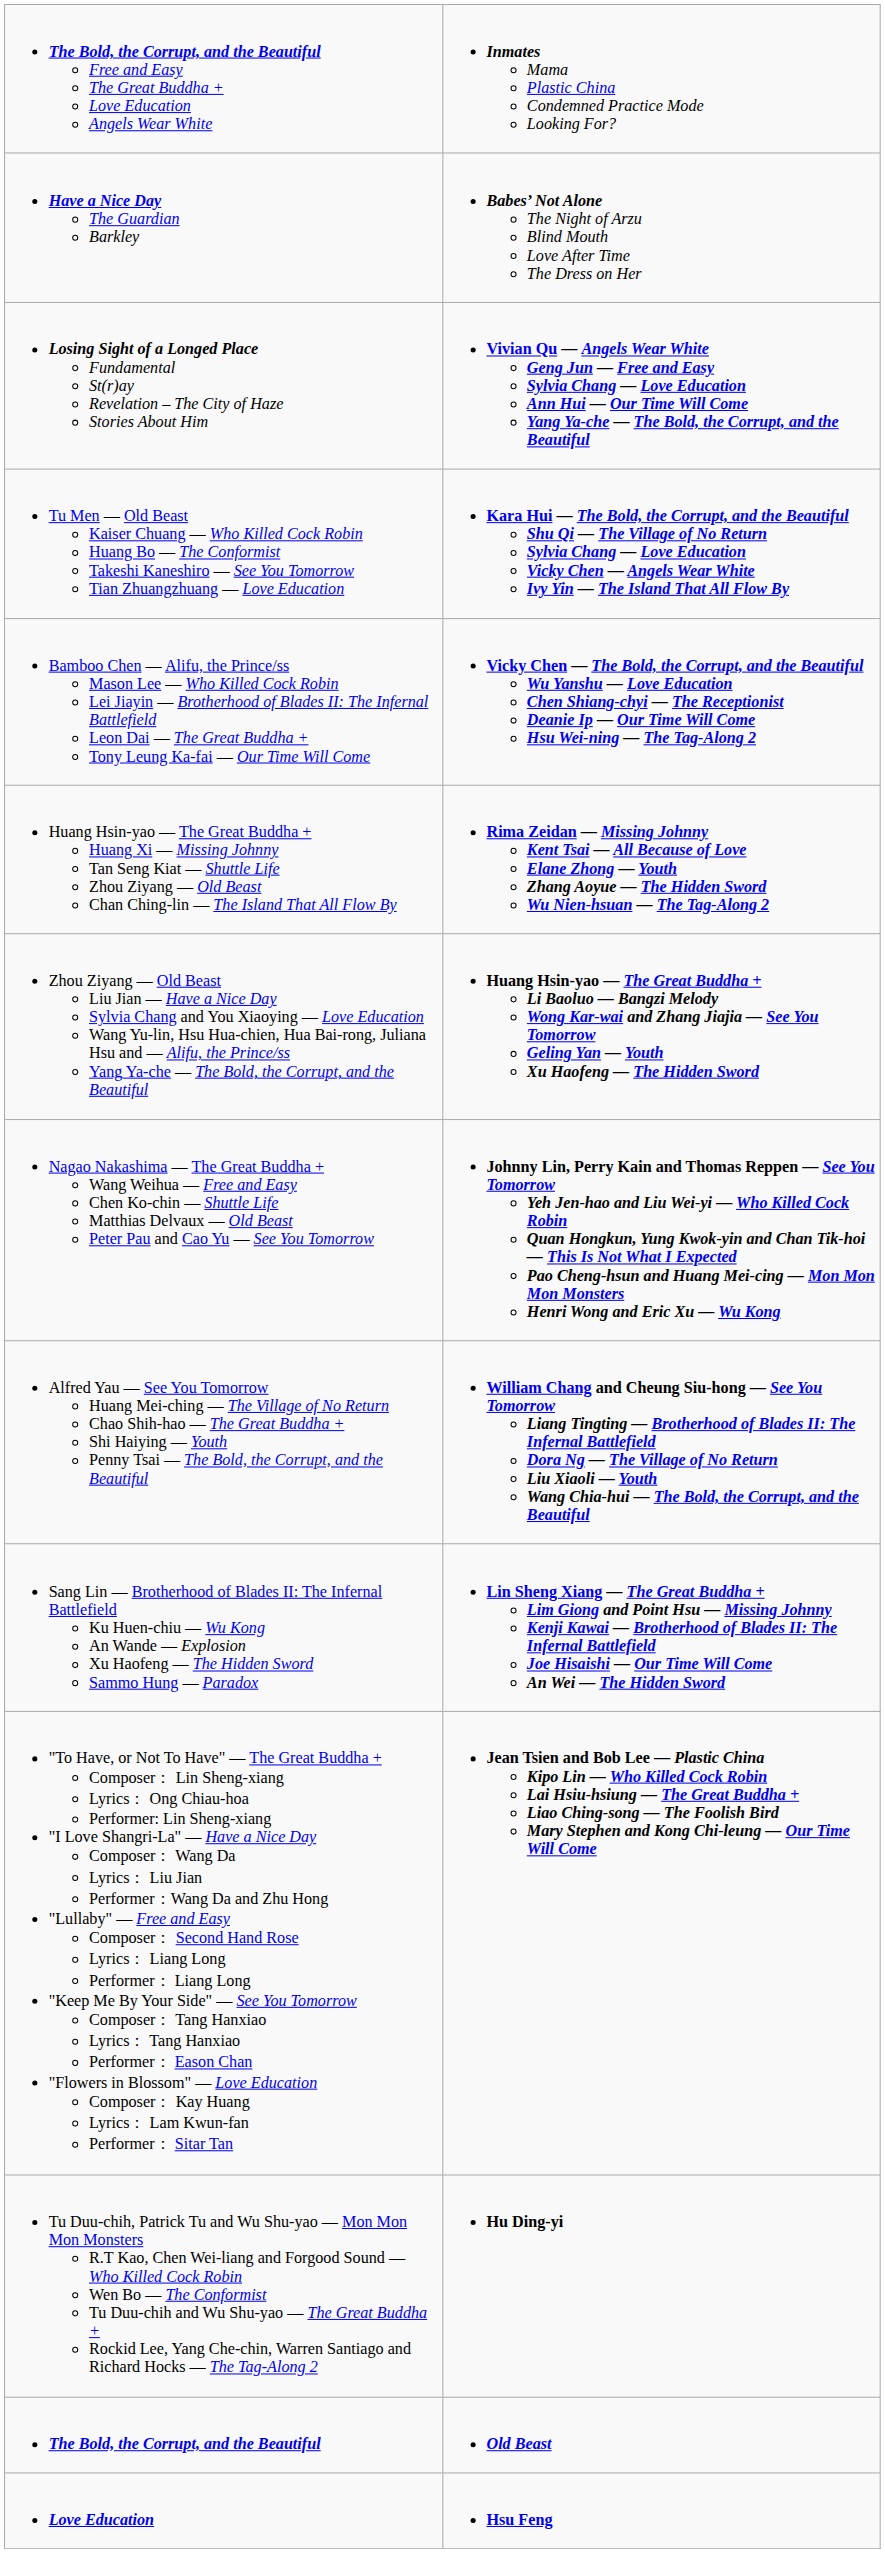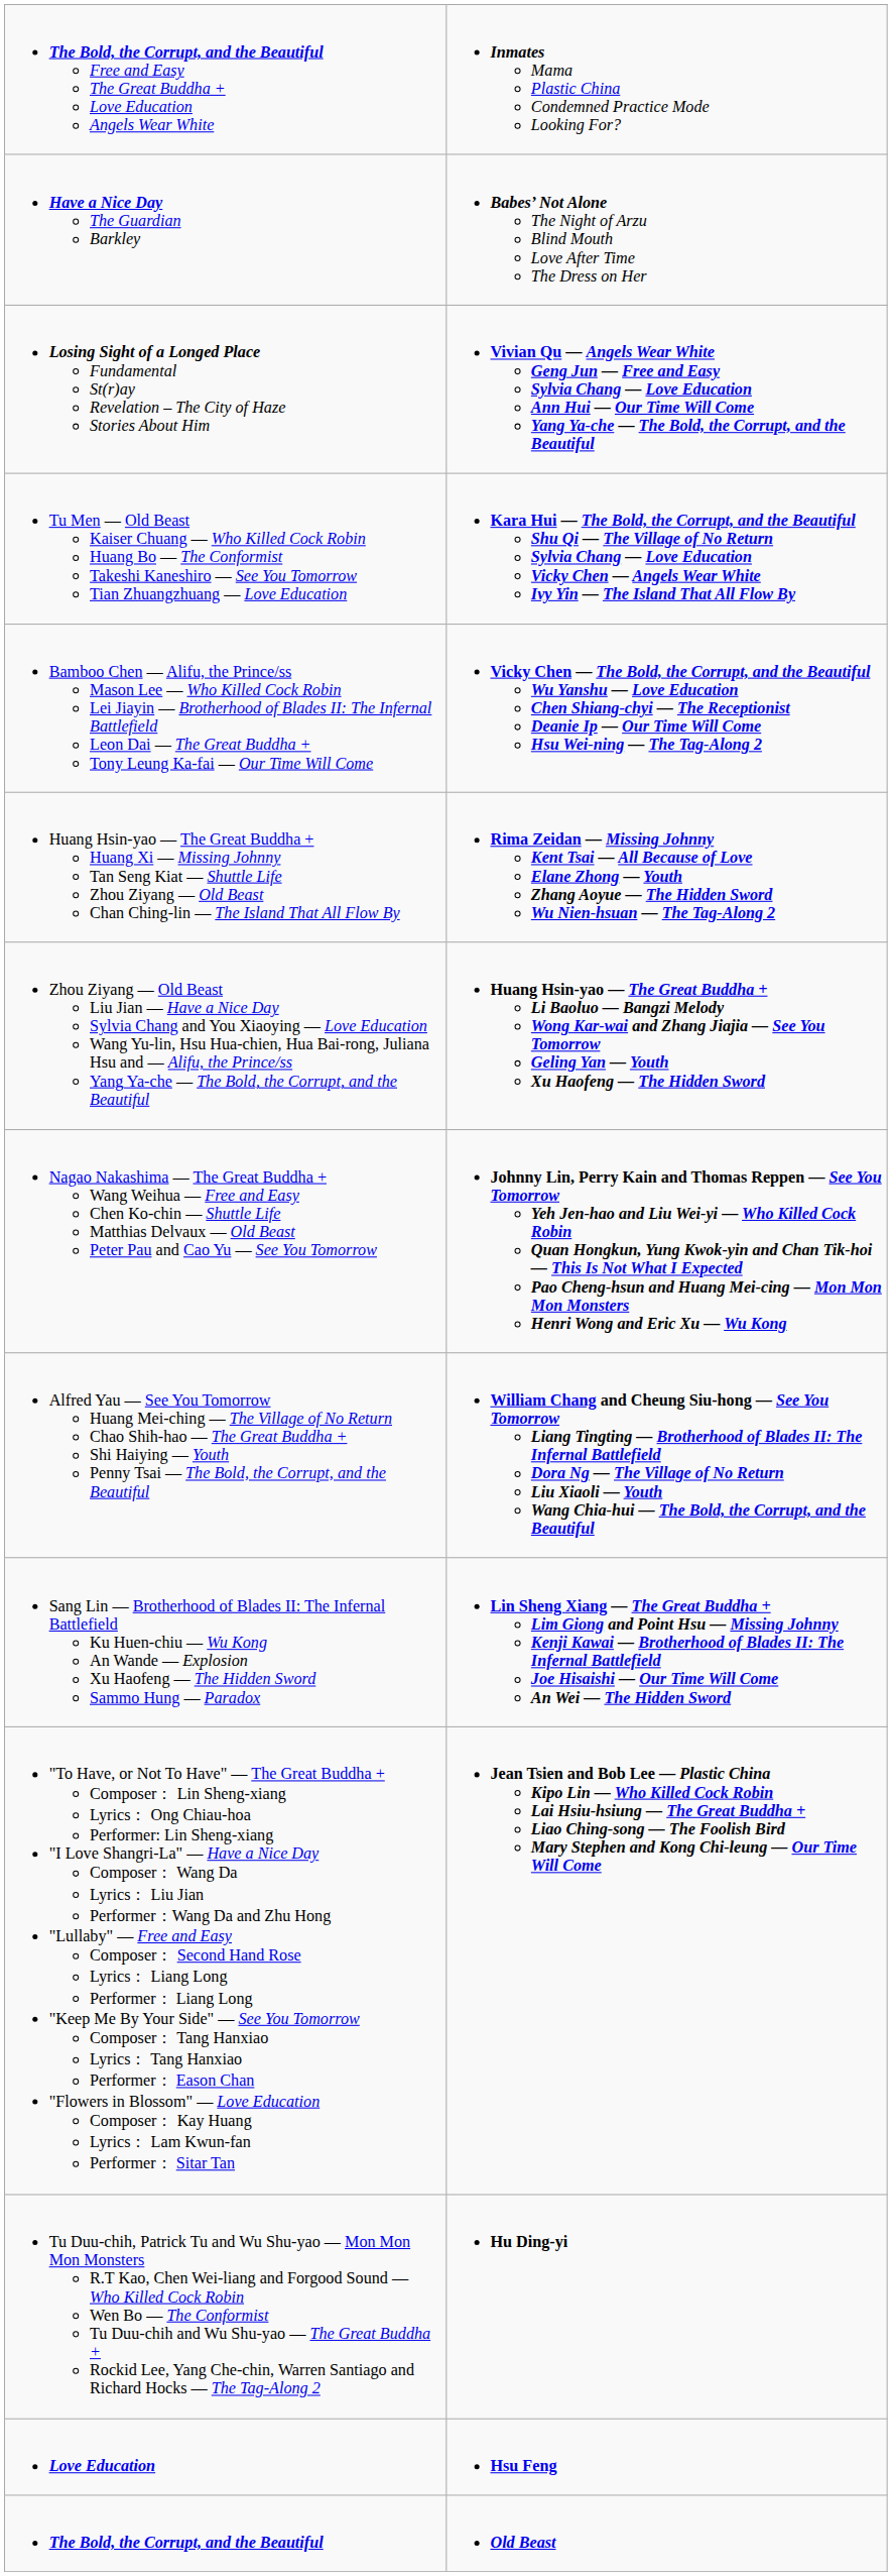rows swapped: The Bold, the Corrupt, and the Beautiful <-> Love Education
